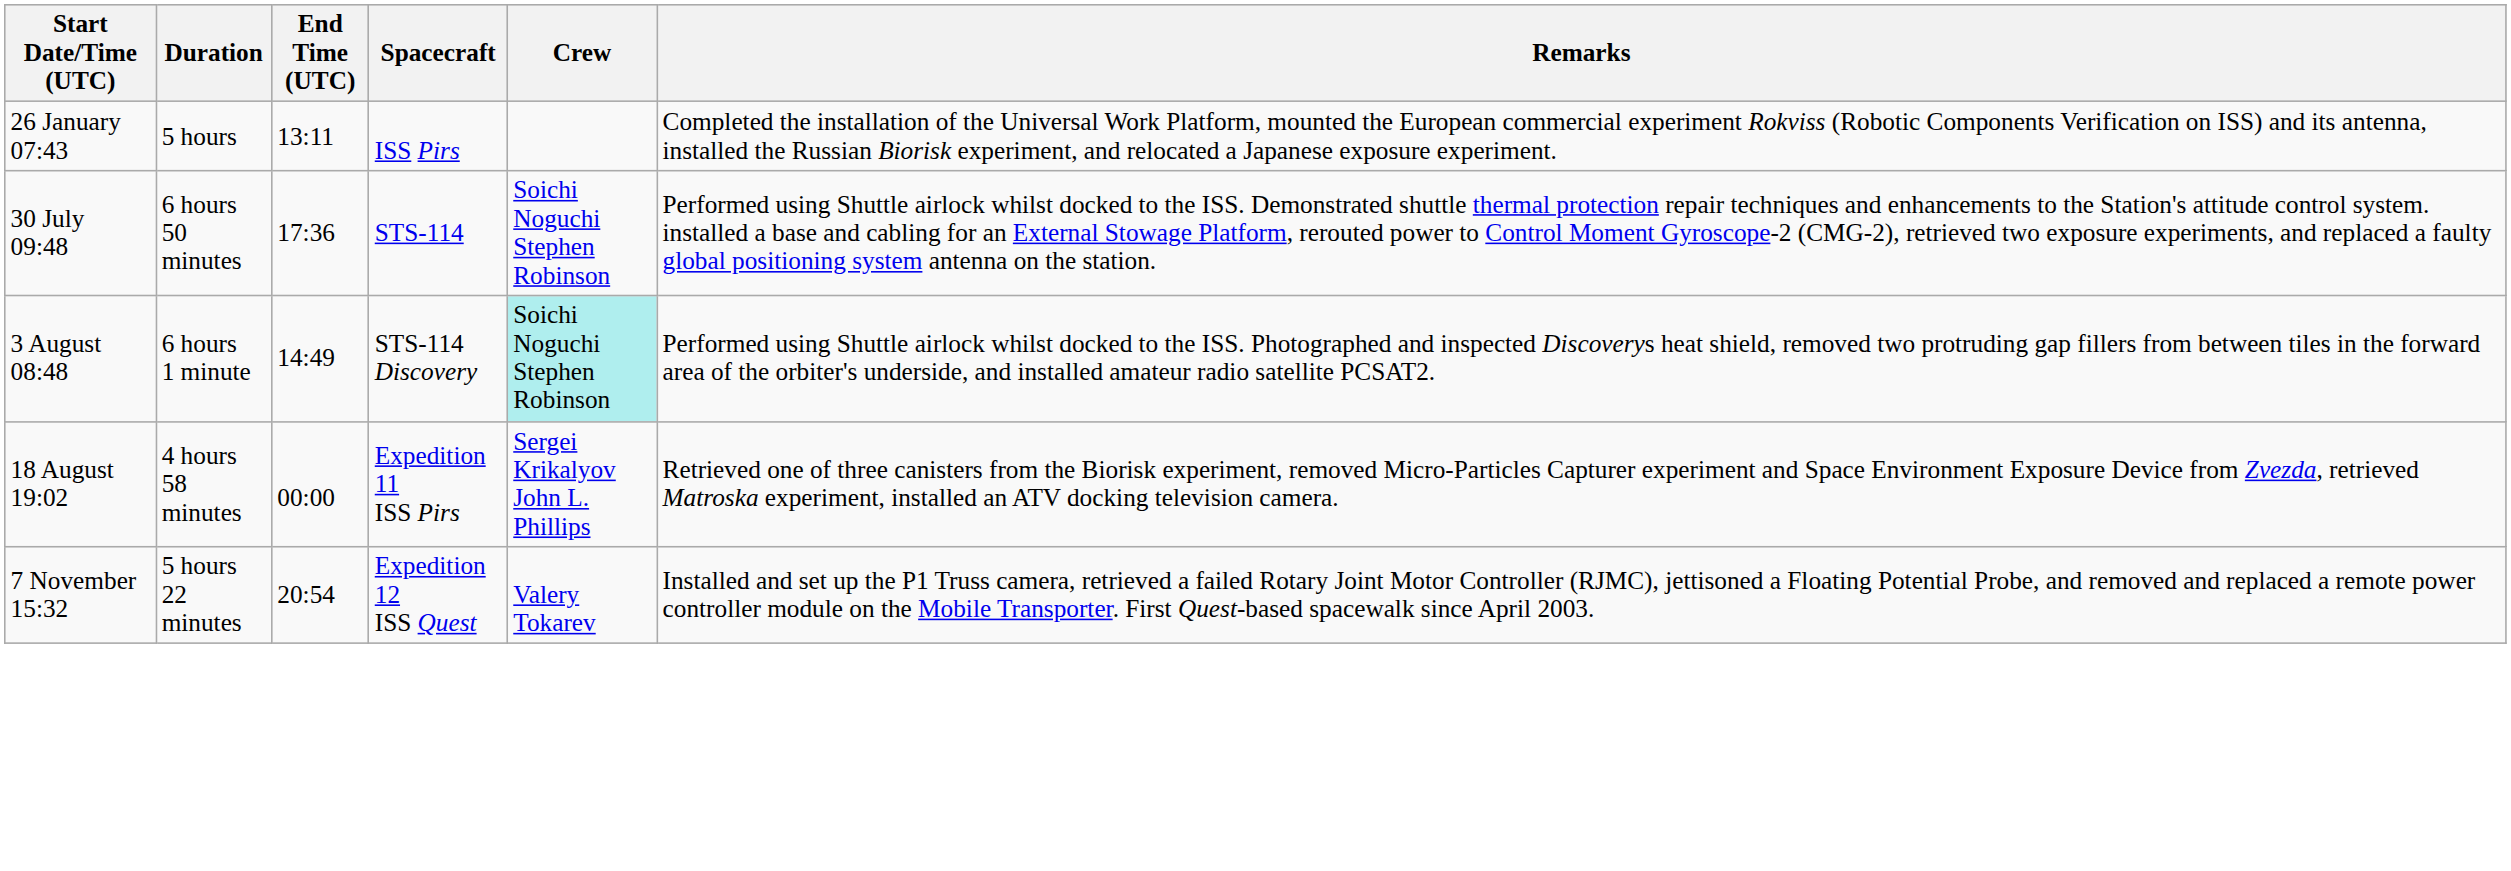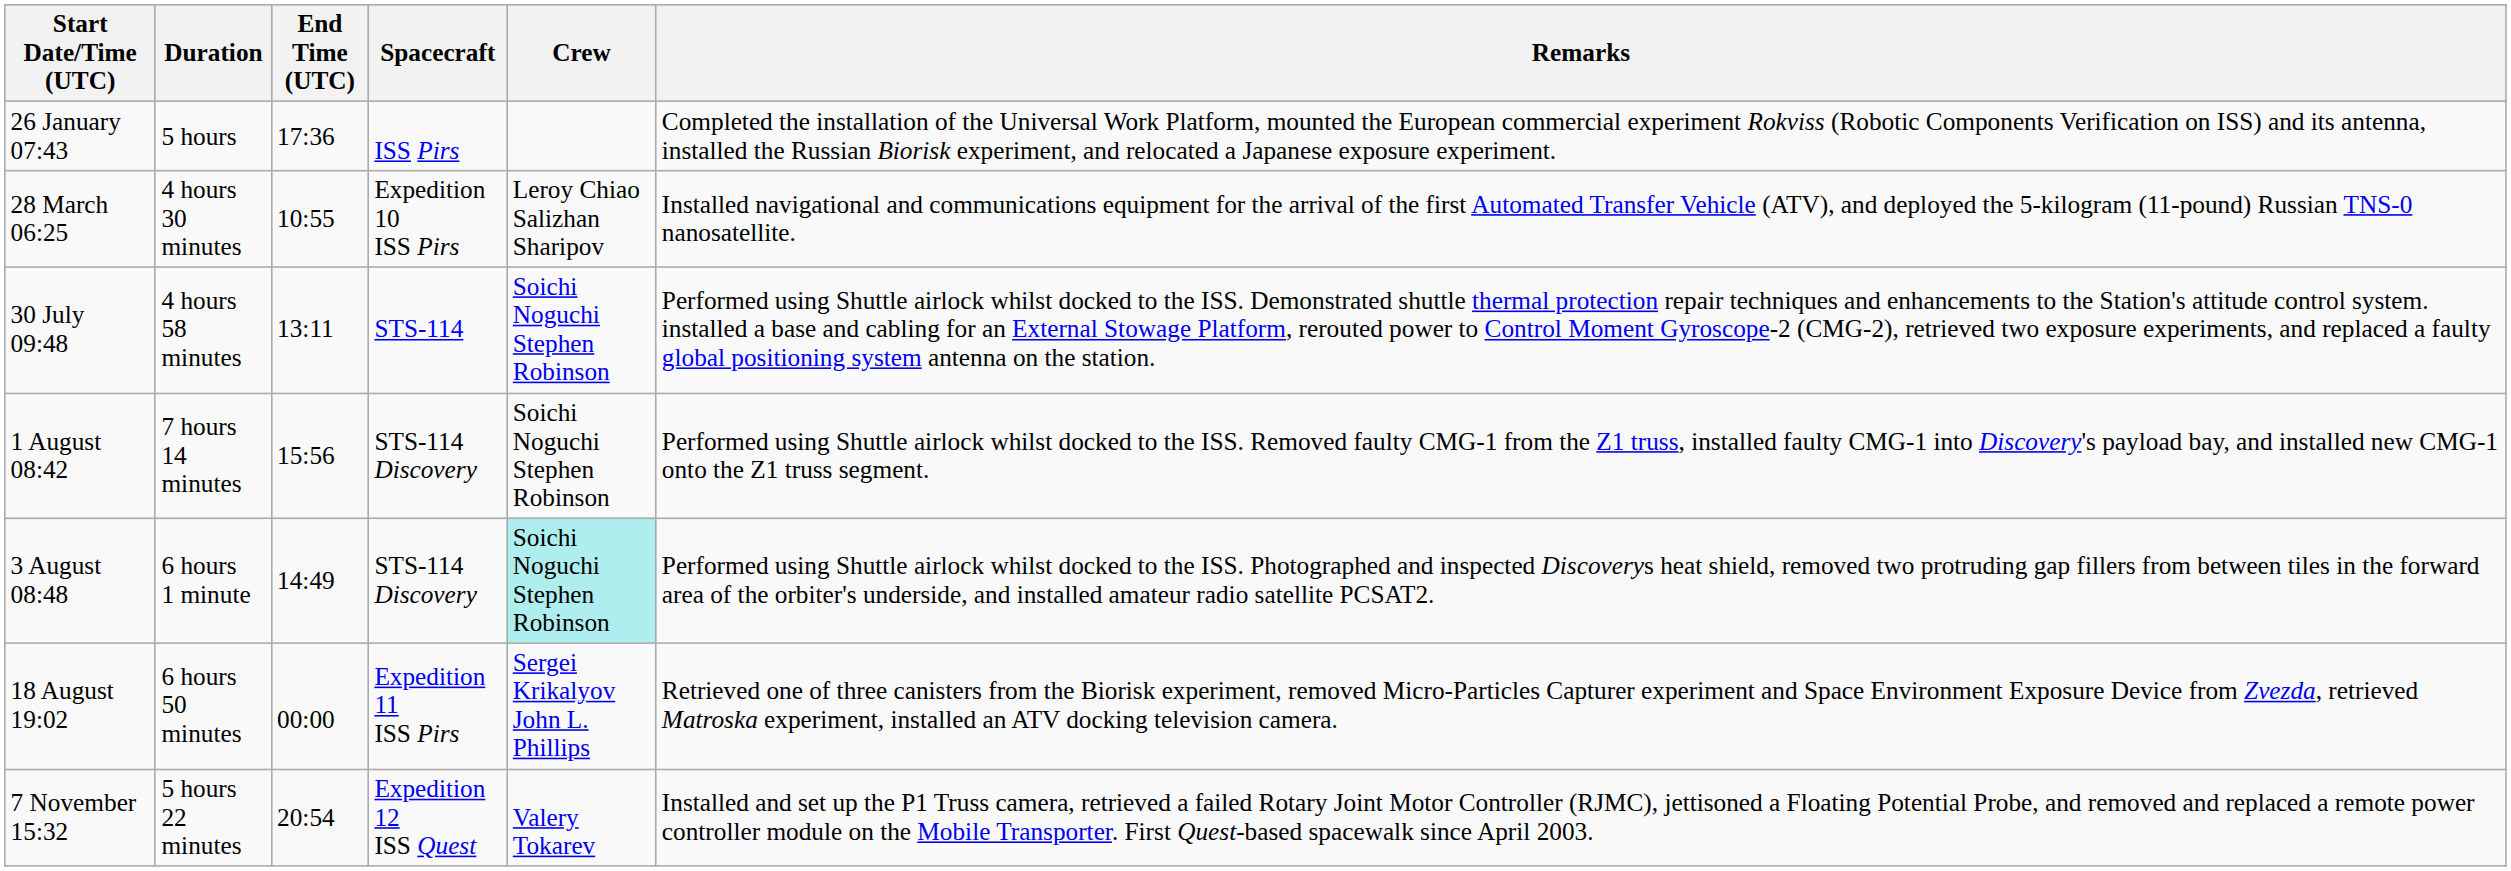26 January 07:43 | End Time (UTC): 13:11 -> 17:36
+ row: 28 March 06:25 | 4 hours 30 minutes | 10:55 | Expedition 10 ISS Pirs | Leroy Chiao Salizhan Sharipov | Installed navigational and communications equipment for the arrival of the first Automated Transfer Vehicle (ATV), and deployed the 5-kilogram (11-pound) Russian TNS-0 nanosatellite.
30 July 09:48 | Duration: 6 hours 50 minutes -> 4 hours 58 minutes
30 July 09:48 | End Time (UTC): 17:36 -> 13:11
+ row: 1 August 08:42 | 7 hours 14 minutes | 15:56 | STS-114 Discovery | Soichi Noguchi Stephen Robinson | Performed using Shuttle airlock whilst docked to the ISS. Removed faulty CMG-1 from the Z1 truss, installed faulty CMG-1 into Discovery's payload bay, and installed new CMG-1 onto the Z1 truss segment.
18 August 19:02 | Duration: 4 hours 58 minutes -> 6 hours 50 minutes
